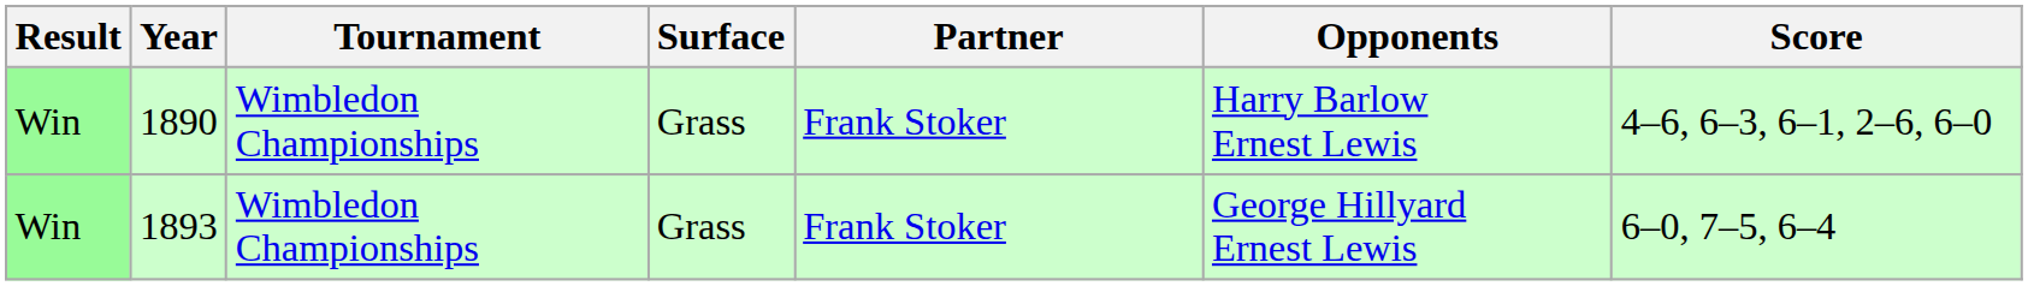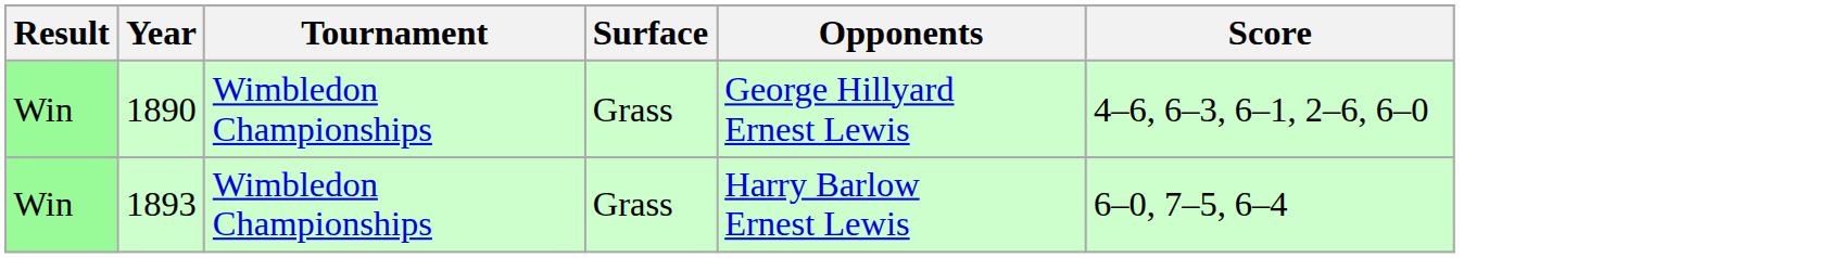- column: Partner | Frank Stoker | Frank Stoker
1890 | Opponents: Harry Barlow Ernest Lewis -> George Hillyard Ernest Lewis
1893 | Opponents: George Hillyard Ernest Lewis -> Harry Barlow Ernest Lewis
